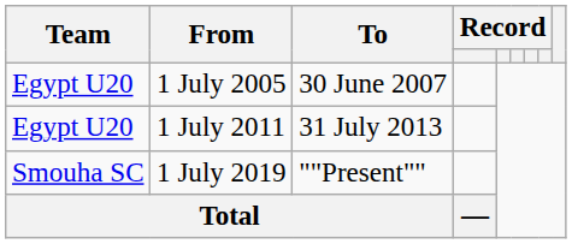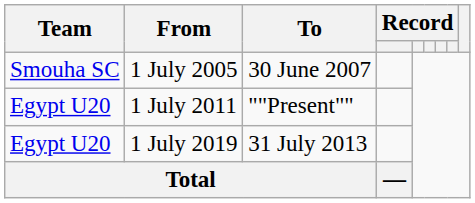1 July 2005 | Team: Egypt U20 -> Smouha SC
1 July 2011 | To: 31 July 2013 -> ""Present""
1 July 2019 | Team: Smouha SC -> Egypt U20
1 July 2019 | To: ""Present"" -> 31 July 2013
